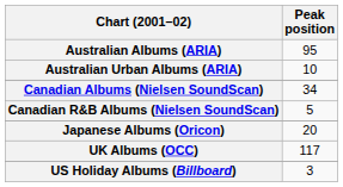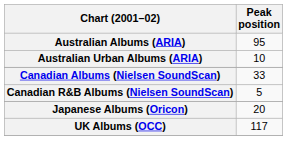Canadian Albums (Nielsen SoundScan) | Peak position: 34 -> 33
- row: US Holiday Albums (Billboard) | 3
